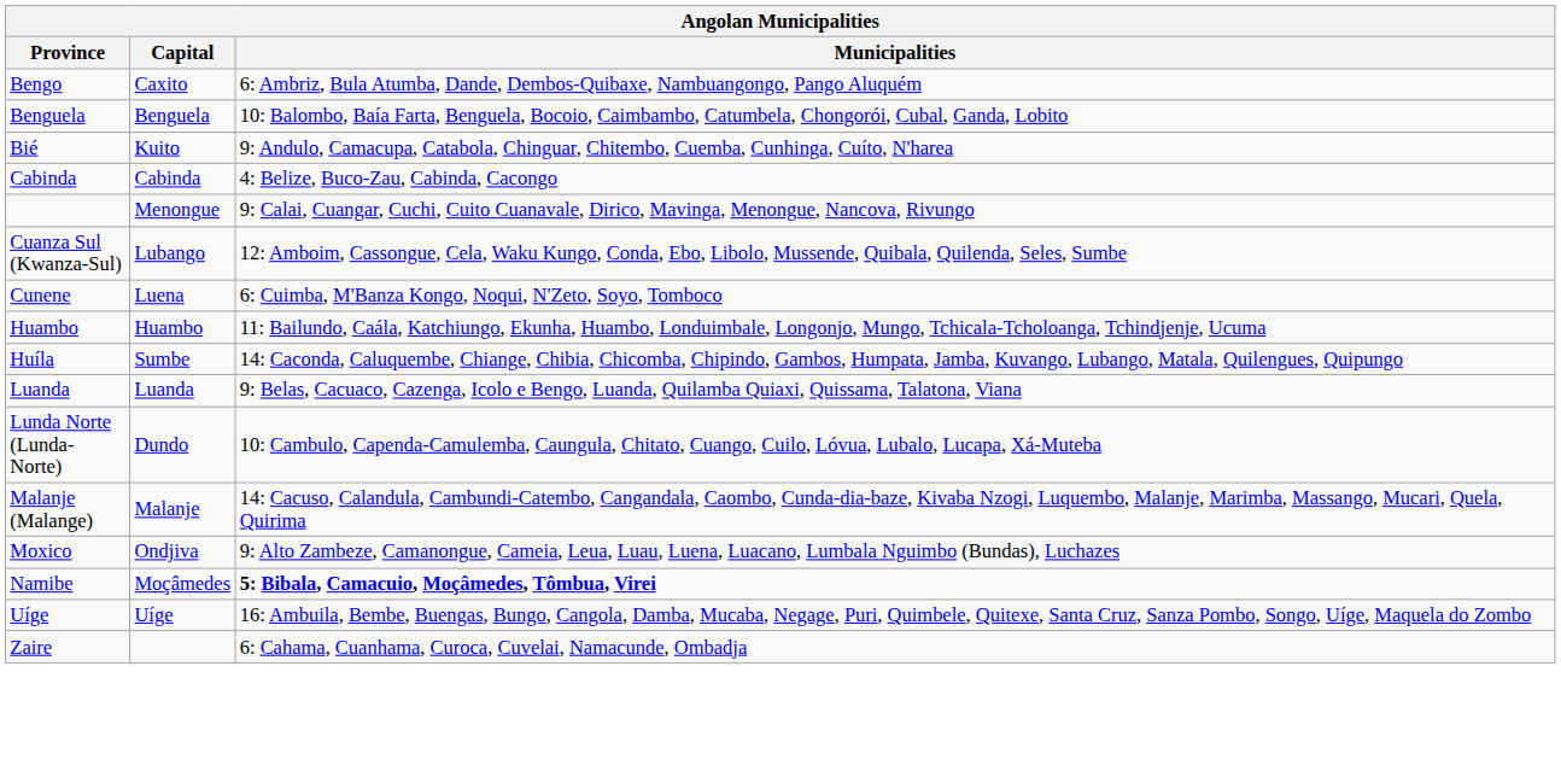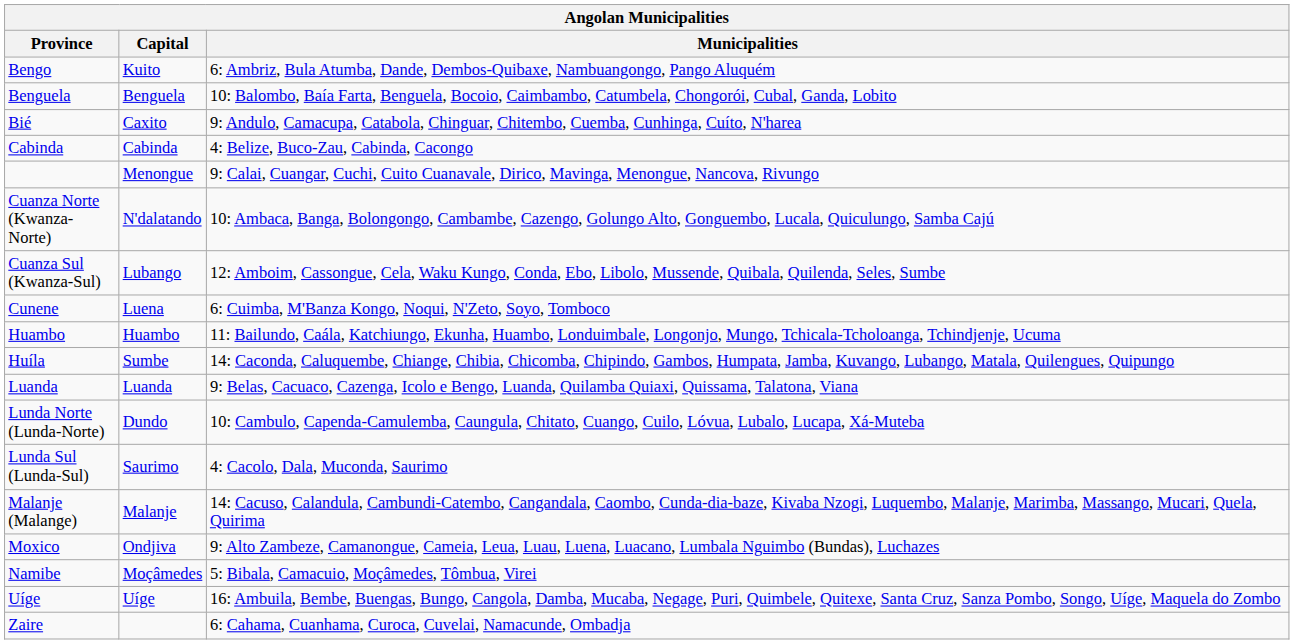Bengo | Capital: Caxito -> Kuito
Bié | Capital: Kuito -> Caxito
+ row: Cuanza Norte (Kwanza-Norte) | N'dalatando | 10: Ambaca, Banga, Bolongongo, Cambambe, Cazengo, Golungo Alto, Gonguembo, Lucala, Quiculungo, Samba Cajú
+ row: Lunda Sul (Lunda-Sul) | Saurimo | 4: Cacolo, Dala, Muconda, Saurimo
Namibe | Municipalities: bold -> normal
